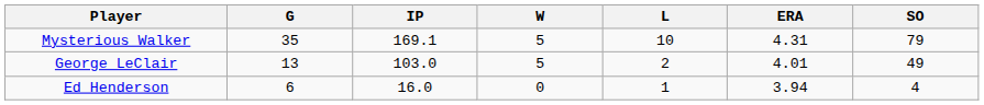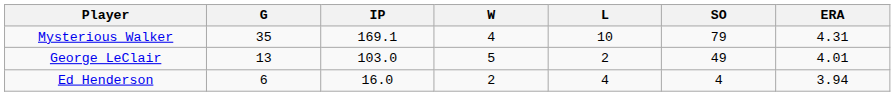columns swapped: ERA <-> SO
Mysterious Walker | W: 5 -> 4
Ed Henderson | W: 0 -> 2
Ed Henderson | L: 1 -> 4
